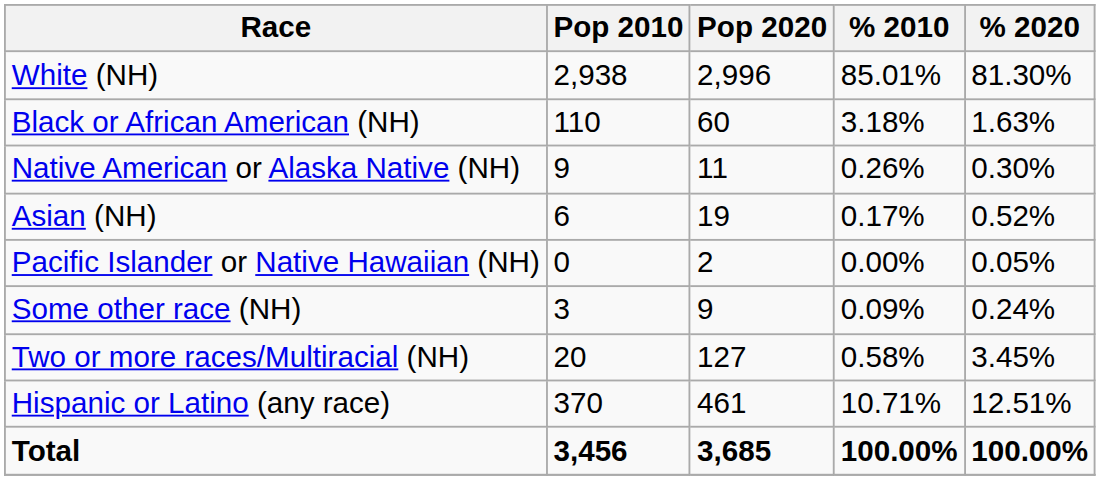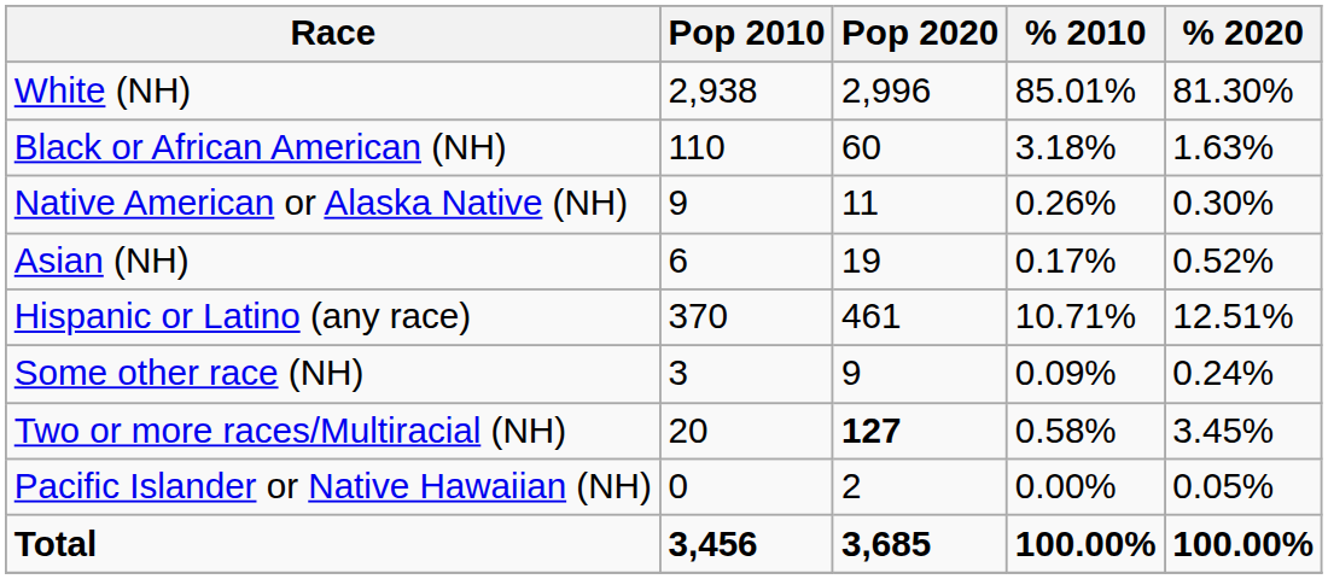rows swapped: Pacific Islander or Native Hawaiian (NH) <-> Hispanic or Latino (any race)
Two or more races/Multiracial (NH) | Pop 2020: normal -> bold
